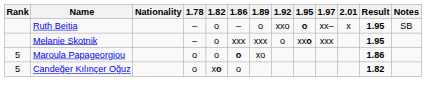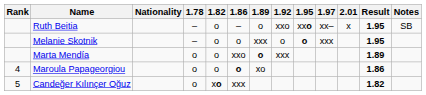Ruth Beitia | 1.95: o -> xxo
Melanie Skotnik | 1.86: xxx -> o
Melanie Skotnik | 1.95: xxo -> o
+ row: Marta Mendía | o | o | xxo | o | xxx | 1.89
Maroula Papageorgiou | Rank: 5 -> 4
Candeğer Kılınçer Oğuz | 1.86: o -> xxx
